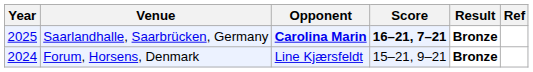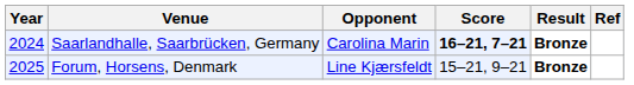Saarlandhalle, Saarbrücken, Germany | Year: 2025 -> 2024
Saarlandhalle, Saarbrücken, Germany | Opponent: bold -> normal
Forum, Horsens, Denmark | Year: 2024 -> 2025
